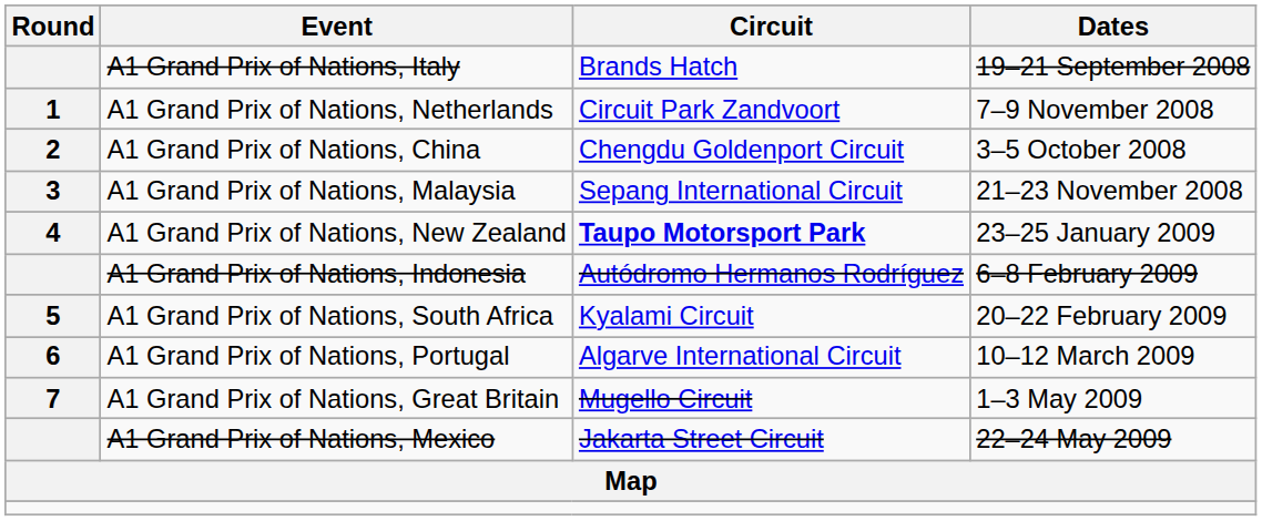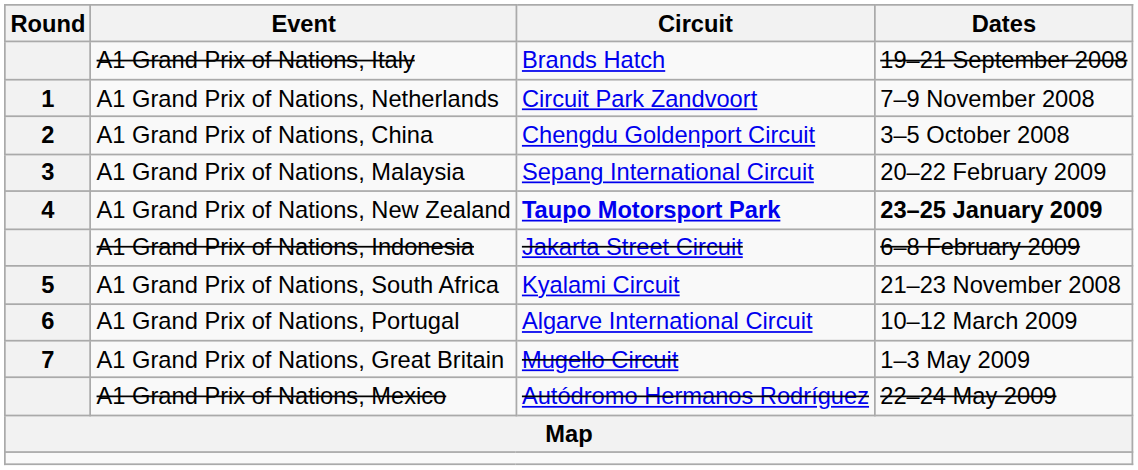A1 Grand Prix of Nations, Malaysia | Dates: 21–23 November 2008 -> 20–22 February 2009
A1 Grand Prix of Nations, New Zealand | Dates: normal -> bold
A1 Grand Prix of Nations, Indonesia | Circuit: Autódromo Hermanos Rodríguez -> Jakarta Street Circuit
A1 Grand Prix of Nations, South Africa | Dates: 20–22 February 2009 -> 21–23 November 2008
A1 Grand Prix of Nations, Mexico | Circuit: Jakarta Street Circuit -> Autódromo Hermanos Rodríguez
